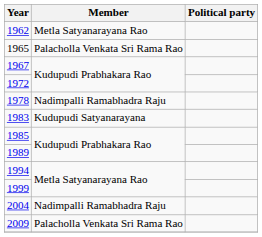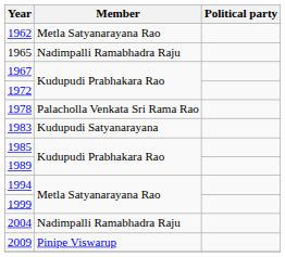1965 | Member: Palacholla Venkata Sri Rama Rao -> Nadimpalli Ramabhadra Raju
1978 | Member: Nadimpalli Ramabhadra Raju -> Palacholla Venkata Sri Rama Rao
2009 | Member: Palacholla Venkata Sri Rama Rao -> Pinipe Viswarup
